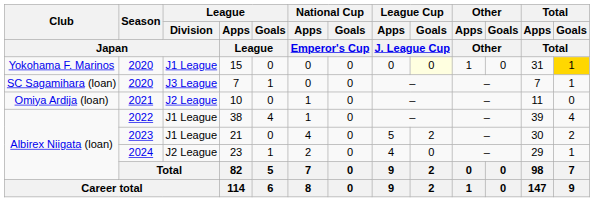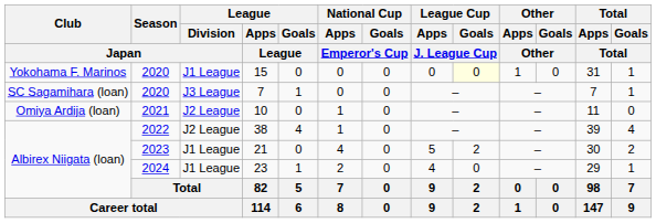15 | Total / Goals / Total: gold background -> no background
38 | League / Division / Japan: J1 League -> J2 League
23 | League / Division / Japan: J2 League -> J1 League
